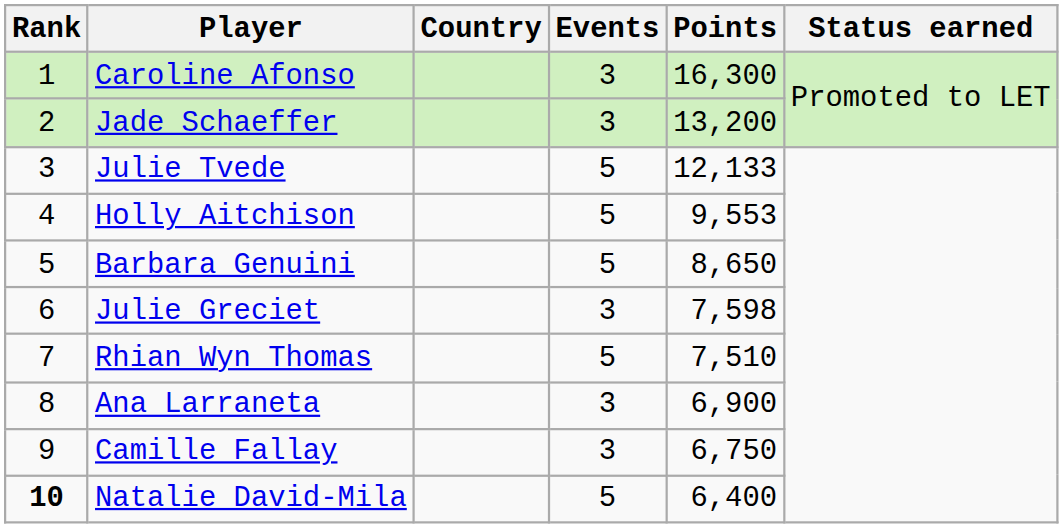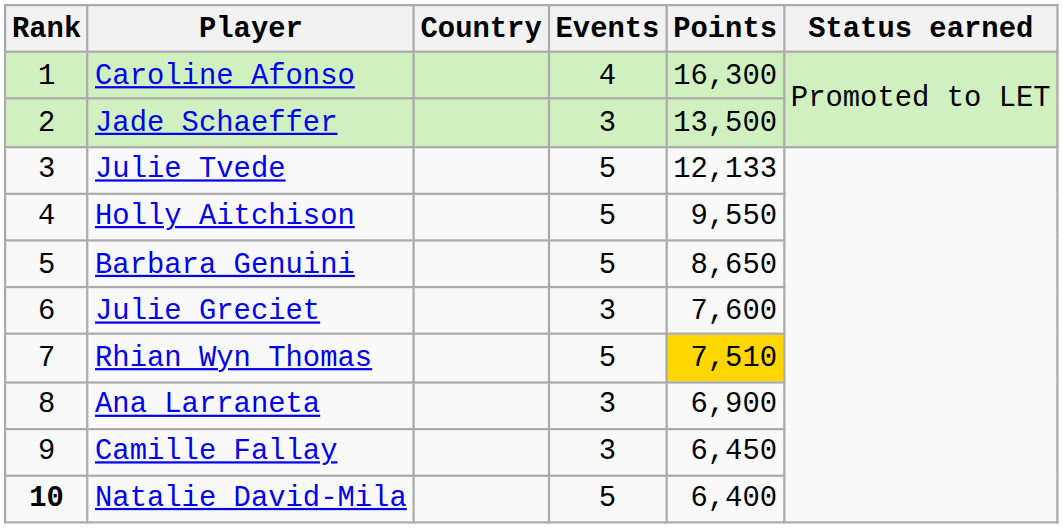Caroline Afonso | Events: 3 -> 4
Jade Schaeffer | Points: 13,200 -> 13,500
Holly Aitchison | Points: 9,553 -> 9,550
Julie Greciet | Points: 7,598 -> 7,600
Rhian Wyn Thomas | Points: no background -> gold background
Camille Fallay | Points: 6,750 -> 6,450
